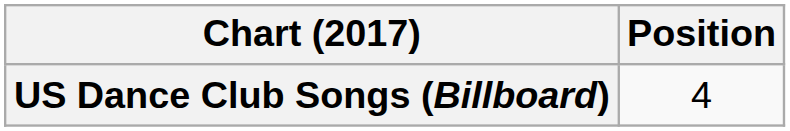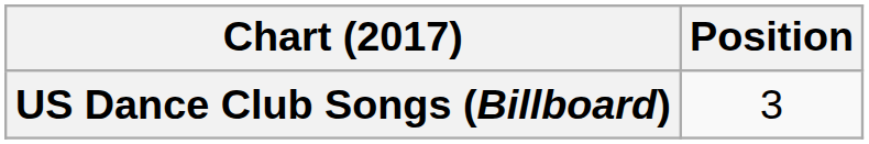US Dance Club Songs (Billboard) | Position: 4 -> 3
